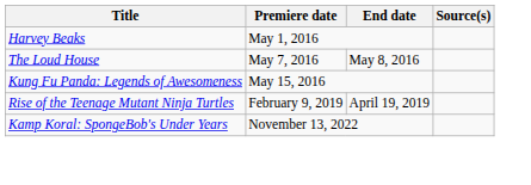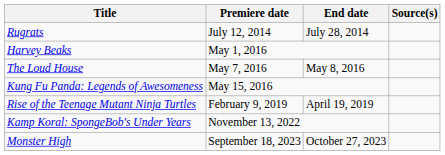+ row: Rugrats | July 12, 2014 | July 28, 2014
+ row: Monster High | September 18, 2023 | October 27, 2023
